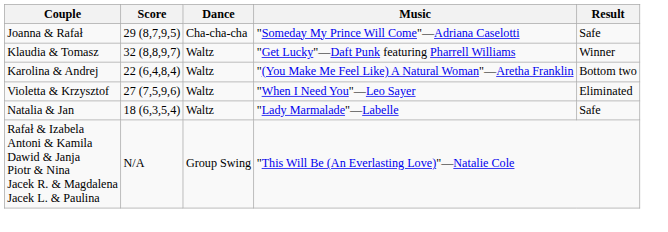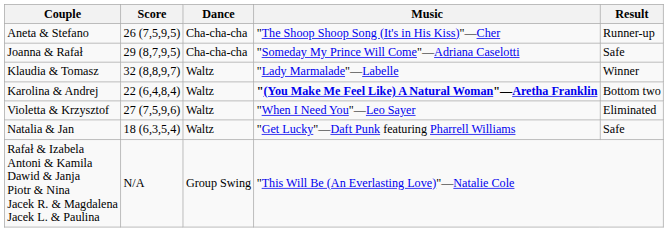+ row: Aneta & Stefano | 26 (7,5,9,5) | Cha-cha-cha | "The Shoop Shoop Song (It's in His Kiss)"—Cher | Runner-up
Klaudia & Tomasz | Music: "Get Lucky"—Daft Punk featuring Pharrell Williams -> "Lady Marmalade"—Labelle
Karolina & Andrej | Music: normal -> bold
Natalia & Jan | Music: "Lady Marmalade"—Labelle -> "Get Lucky"—Daft Punk featuring Pharrell Williams
